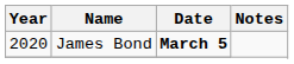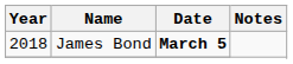James Bond | Year: 2020 -> 2018
